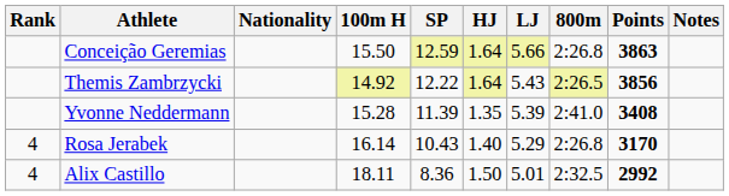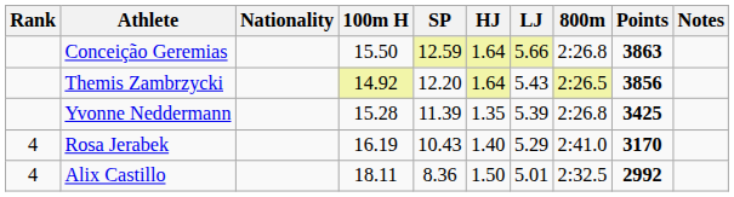Themis Zambrzycki | SP: 12.22 -> 12.20
Yvonne Neddermann | 800m: 2:41.0 -> 2:26.8
Yvonne Neddermann | Points: 3408 -> 3425
Rosa Jerabek | 100m H: 16.14 -> 16.19
Rosa Jerabek | 800m: 2:26.8 -> 2:41.0
